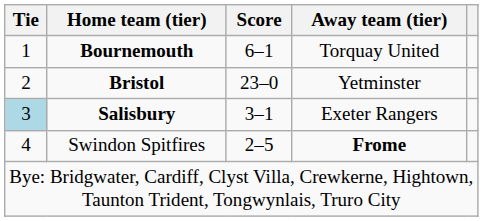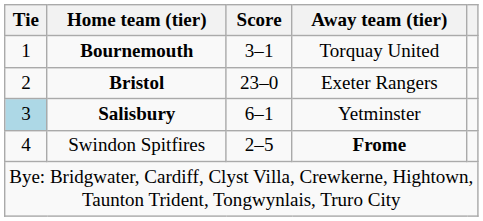Bournemouth | Score: 6–1 -> 3–1
Bristol | Away team (tier): Yetminster -> Exeter Rangers
Salisbury | Score: 3–1 -> 6–1
Salisbury | Away team (tier): Exeter Rangers -> Yetminster
